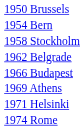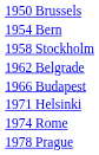- row: 1969 Athens
+ row: 1978 Prague
